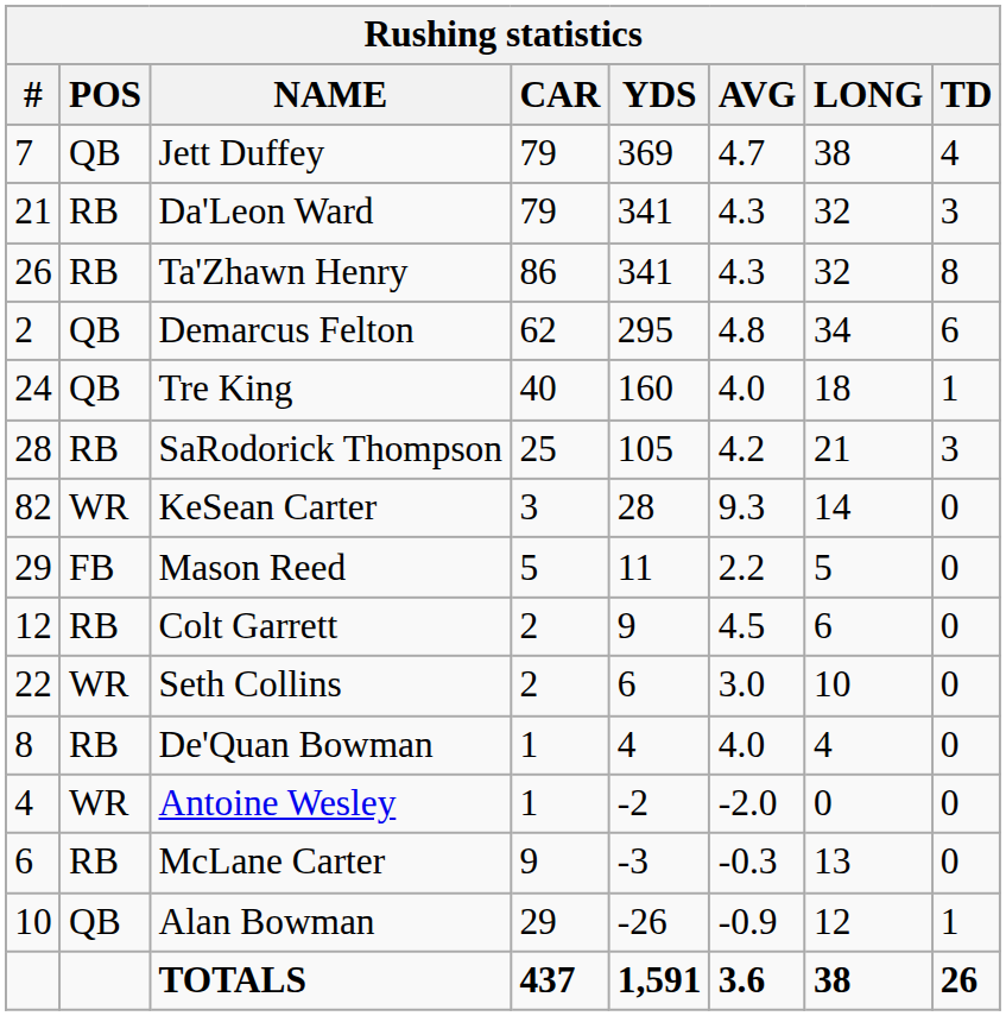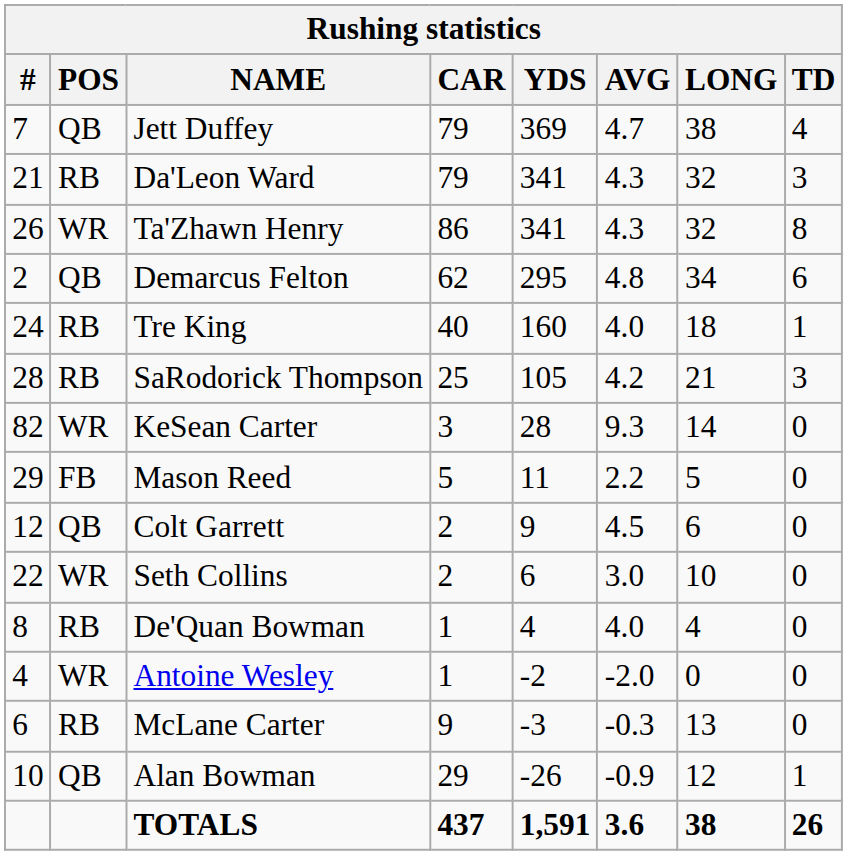Ta'Zhawn Henry | POS: RB -> WR
Tre King | POS: QB -> RB
Colt Garrett | POS: RB -> QB
